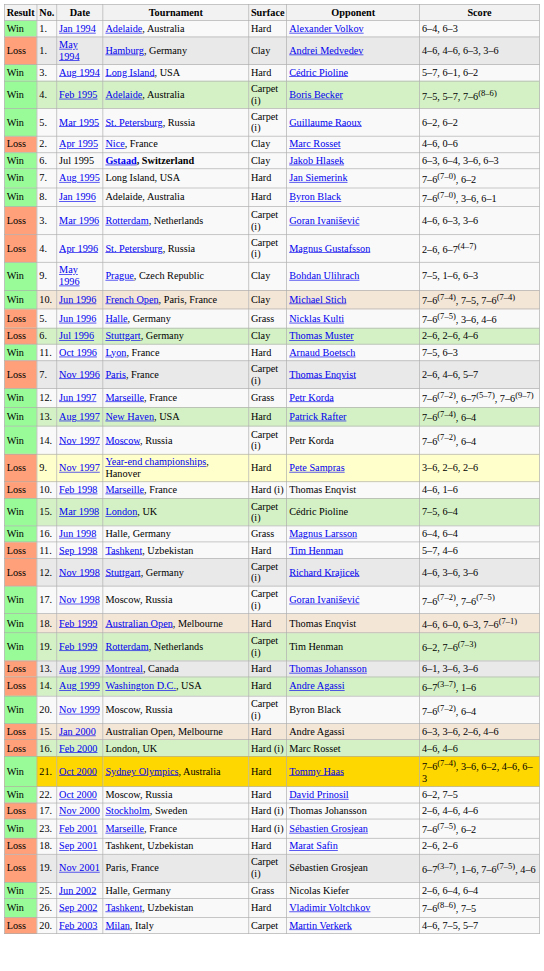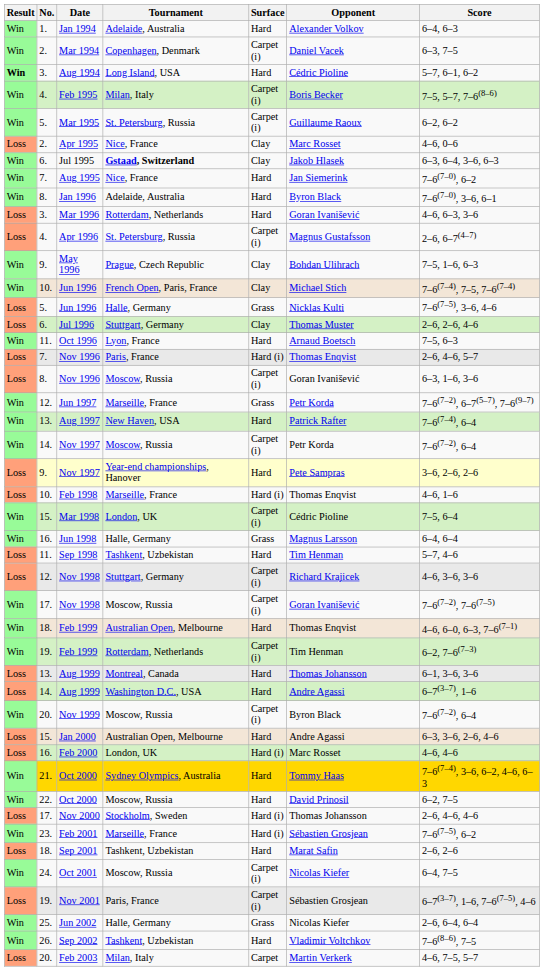+ row: Win | 2. | Mar 1994 | Copenhagen, Denmark | Carpet (i) | Daniel Vacek | 6–3, 7–5
- row: Loss | 1. | May 1994 | Hamburg, Germany | Clay | Andrei Medvedev | 4–6, 4–6, 6–3, 3–6
Aug 1994 | Result: normal -> bold
Feb 1995 | Tournament: Adelaide, Australia -> Milan, Italy
Aug 1995 | Tournament: Long Island, USA -> Nice, France
Mar 1996 | Surface: Carpet (i) -> Hard
7. / Nov 1996 | Surface: Carpet (i) -> Hard (i)
+ row: Loss | 8. | Nov 1996 | Moscow, Russia | Carpet (i) | Goran Ivanišević | 6–3, 1–6, 3–6
+ row: Win | 24. | Oct 2001 | Moscow, Russia | Carpet (i) | Nicolas Kiefer | 6–4, 7–5
